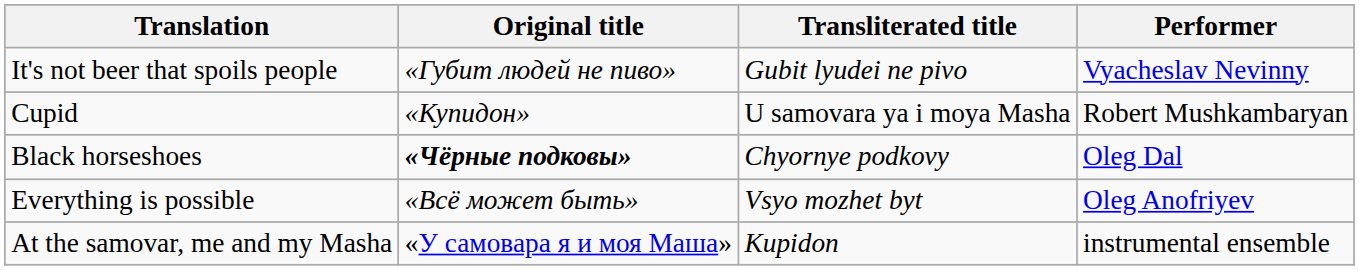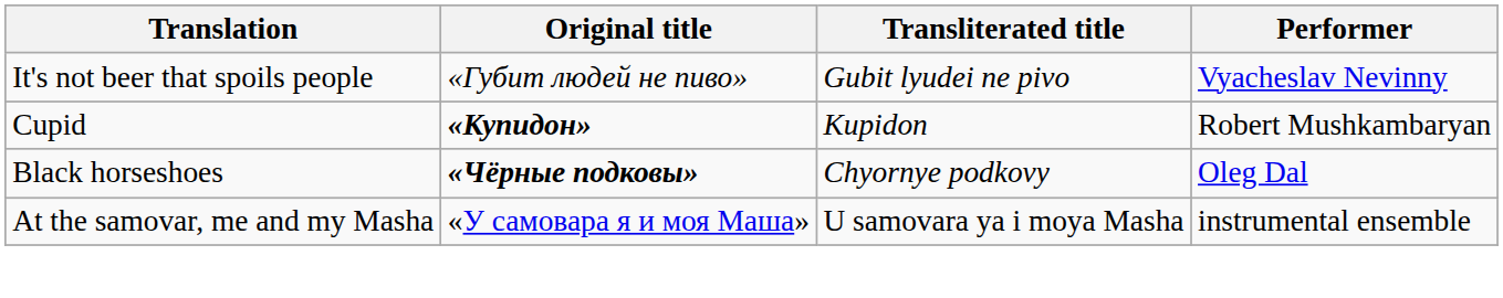Cupid | Original title: normal -> bold
Cupid | Transliterated title: U samovara ya i moya Masha -> Kupidon
- row: Everything is possible | «Всё может быть» | Vsyo mozhet byt | Oleg Anofriyev
At the samovar, me and my Masha | Transliterated title: Kupidon -> U samovara ya i moya Masha
